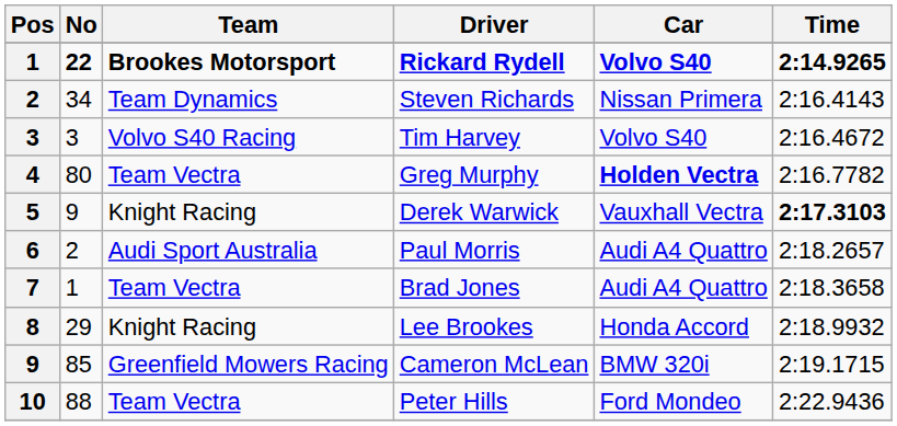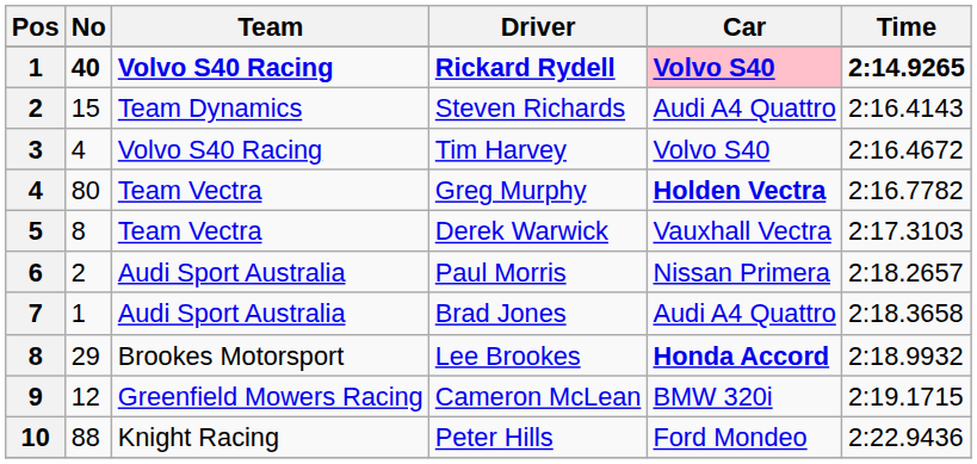Rickard Rydell | No: 22 -> 40
Rickard Rydell | Team: Brookes Motorsport -> Volvo S40 Racing
Rickard Rydell | Car: no background -> pink background
Steven Richards | No: 34 -> 15
Steven Richards | Car: Nissan Primera -> Audi A4 Quattro
Tim Harvey | No: 3 -> 4
Derek Warwick | No: 9 -> 8
Derek Warwick | Team: Knight Racing -> Team Vectra
Derek Warwick | Time: bold -> normal
Paul Morris | Car: Audi A4 Quattro -> Nissan Primera
Brad Jones | Team: Team Vectra -> Audi Sport Australia
Lee Brookes | Team: Knight Racing -> Brookes Motorsport
Lee Brookes | Car: normal -> bold
Cameron McLean | No: 85 -> 12
Peter Hills | Team: Team Vectra -> Knight Racing
